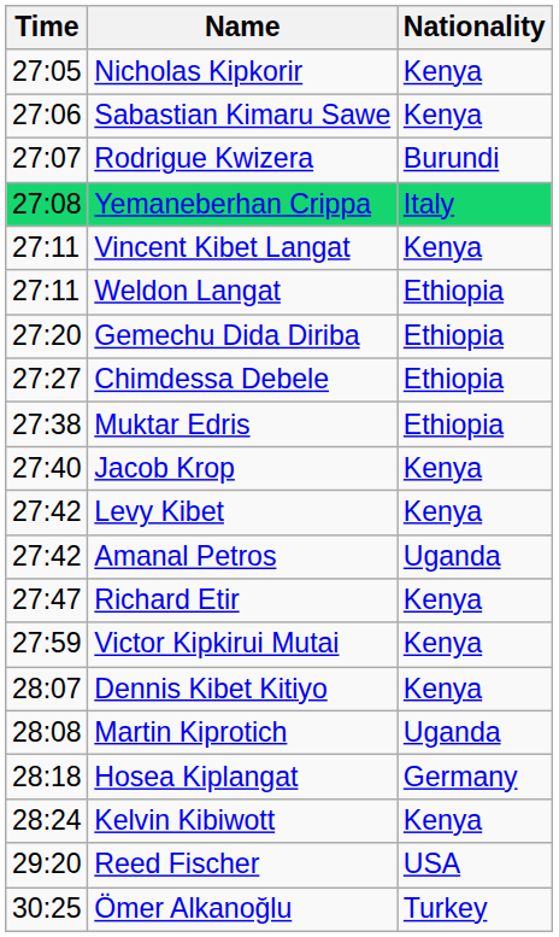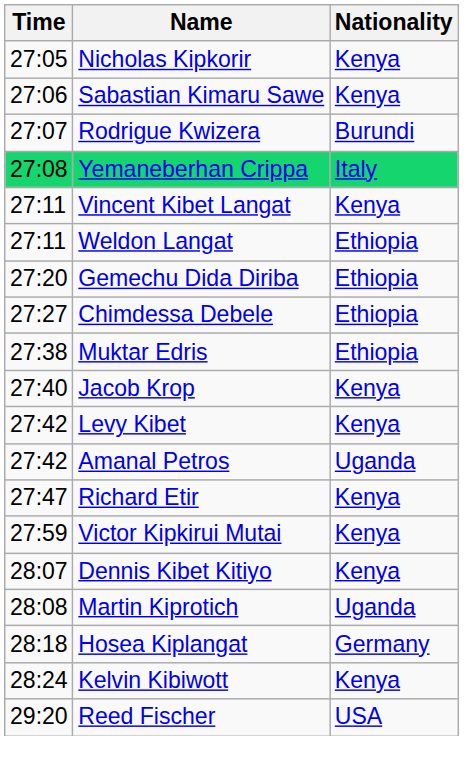- row: 30:25 | Ömer Alkanoğlu | Turkey
